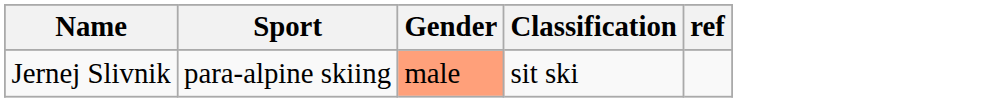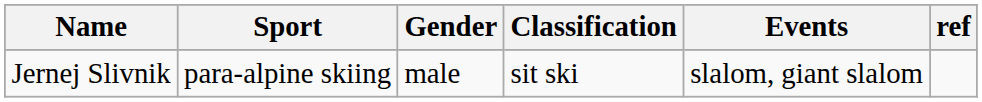+ column: Events | slalom, giant slalom
Jernej Slivnik | Gender: lightsalmon background -> no background
